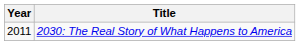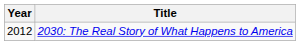2030: The Real Story of What Happens to America | Year: 2011 -> 2012
